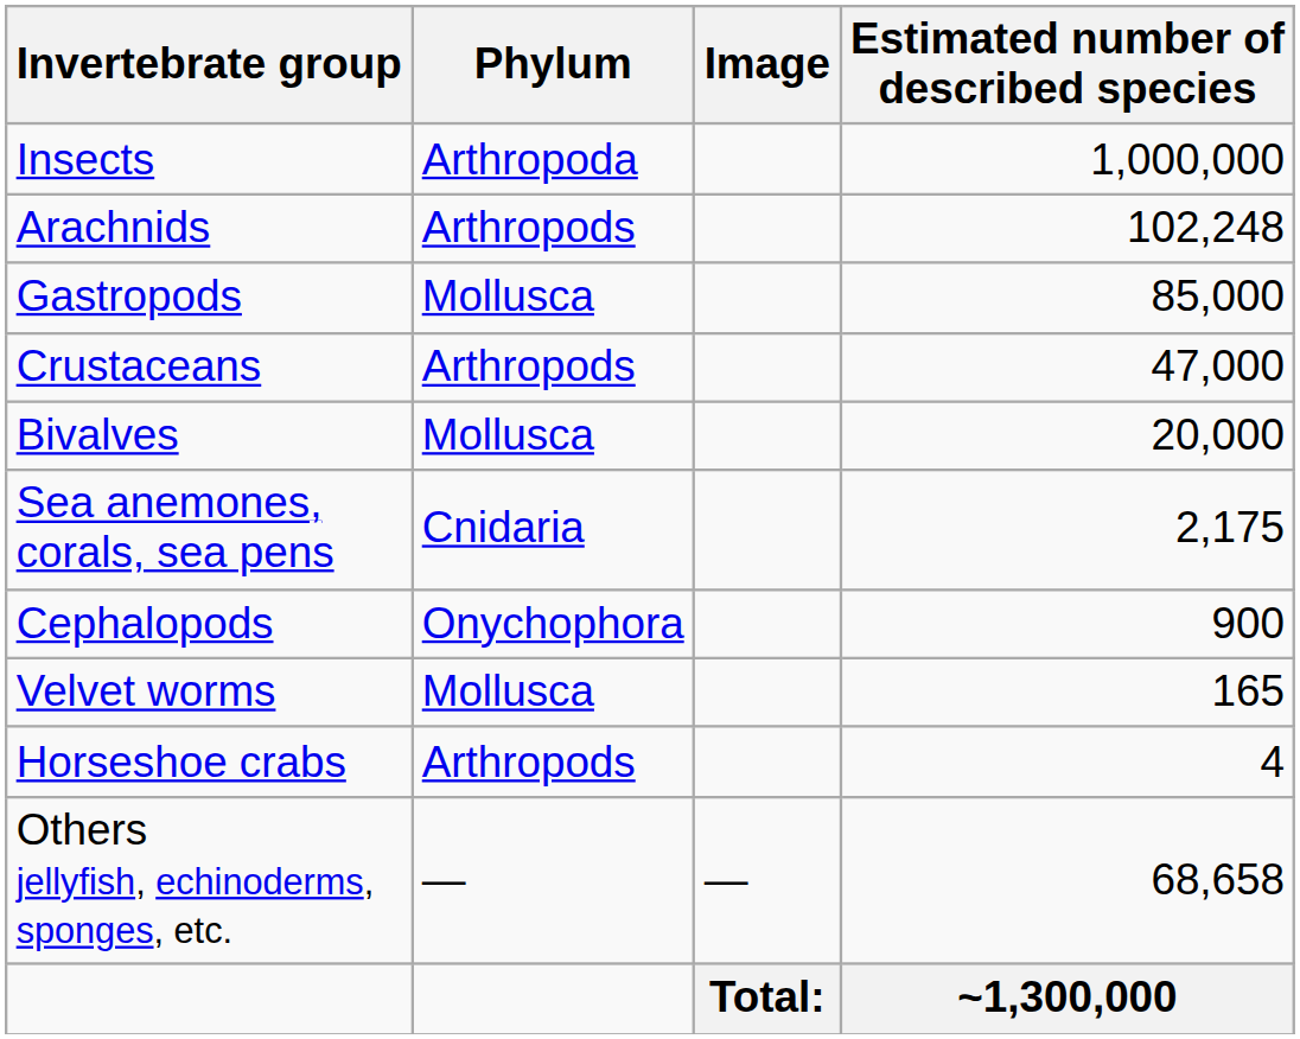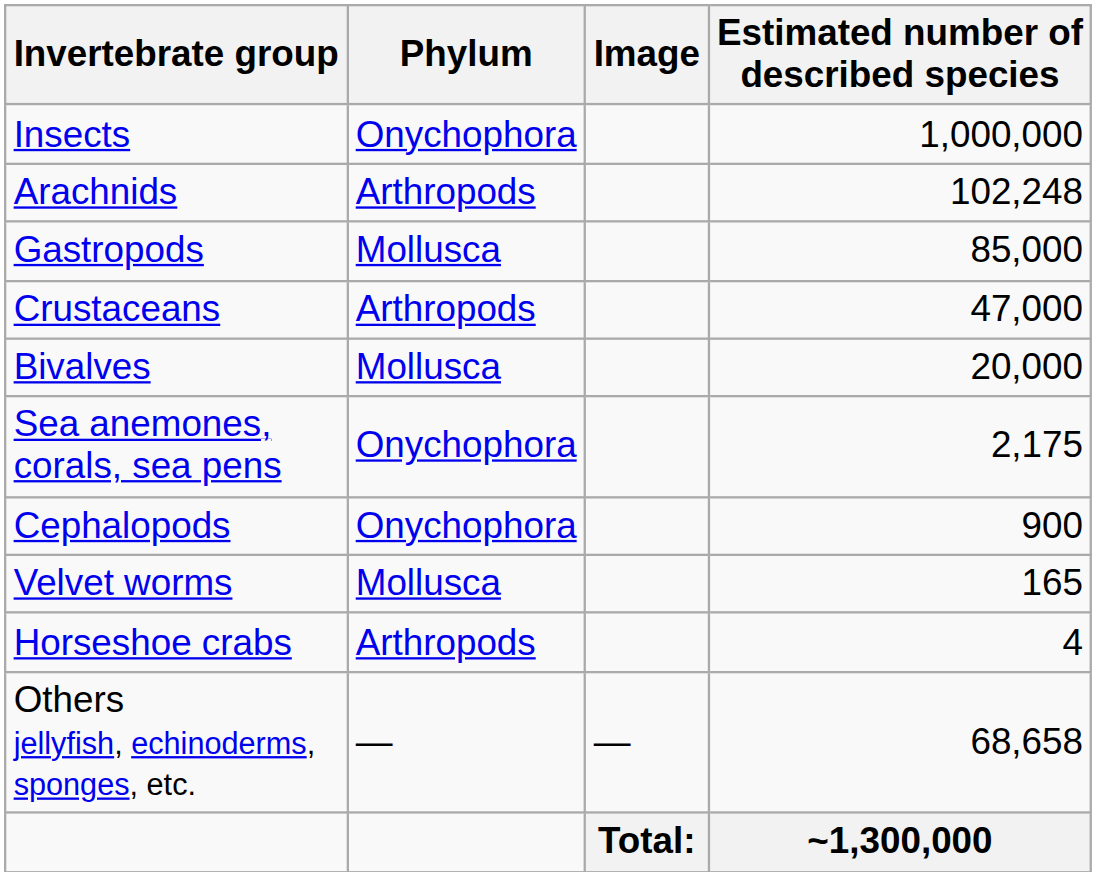Insects | Phylum: Arthropoda -> Onychophora
Sea anemones, corals, sea pens | Phylum: Cnidaria -> Onychophora
